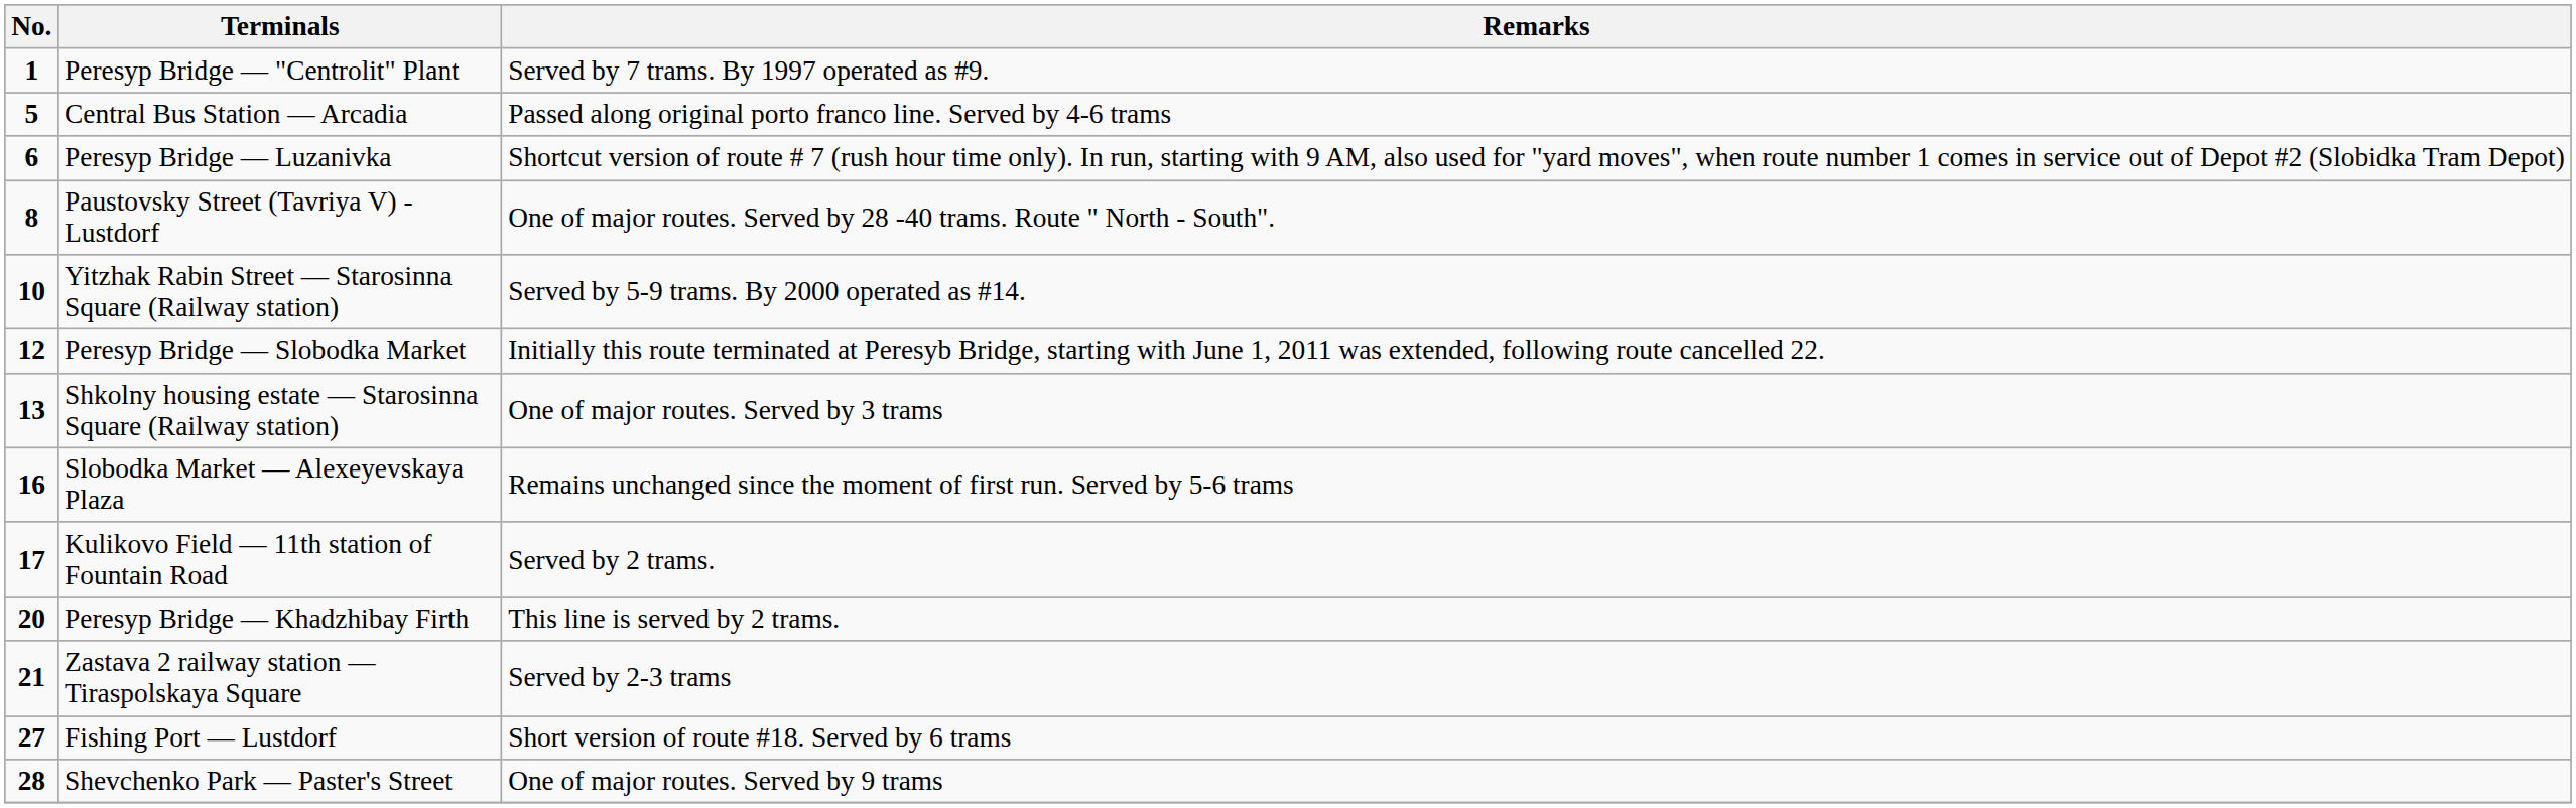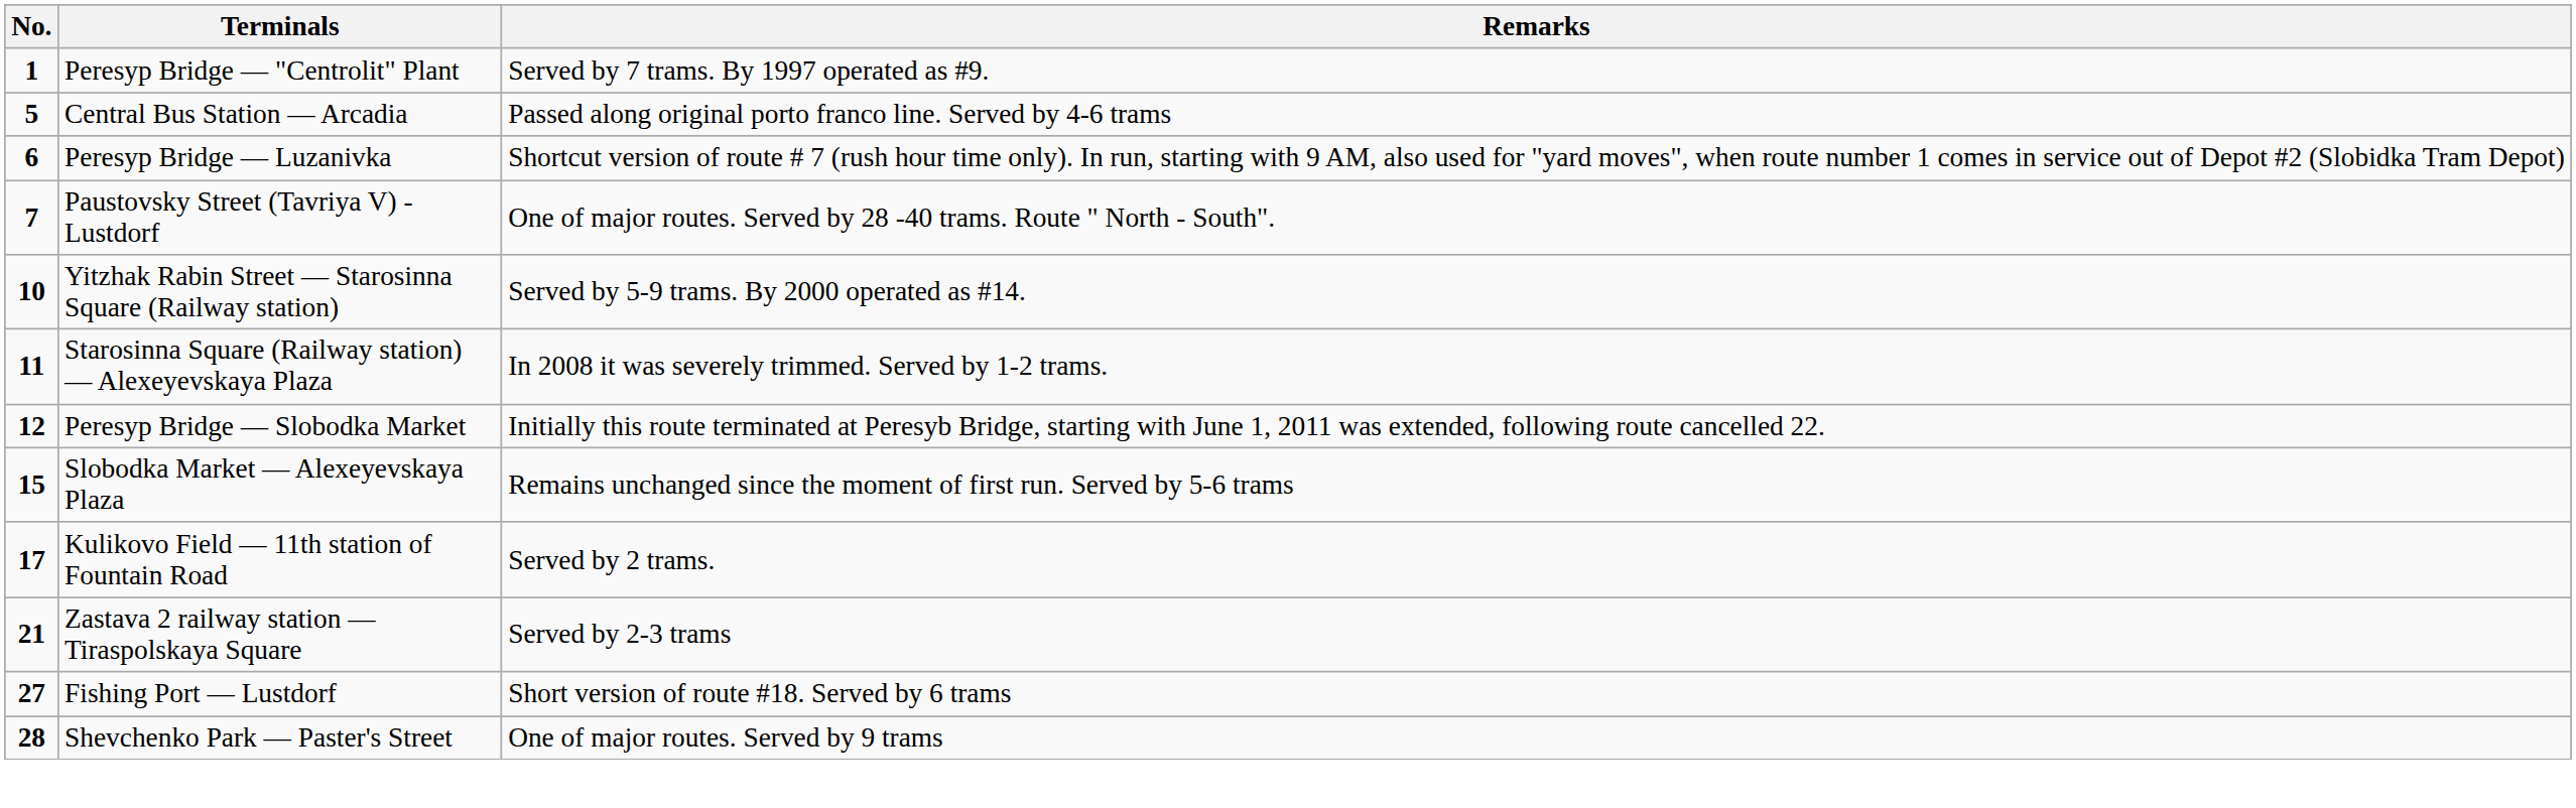Paustovsky Street (Tavriya V) - Lustdorf | No.: 8 -> 7
+ row: 11 | Starosinna Square (Railway station) — Alexeyevskaya Plaza | In 2008 it was severely trimmed. Served by 1-2 trams.
- row: 13 | Shkolny housing estate — Starosinna Square (Railway station) | One of major routes. Served by 3 trams
Slobodka Market — Alexeyevskaya Plaza | No.: 16 -> 15
- row: 20 | Peresyp Bridge — Khadzhibay Firth | This line is served by 2 trams.
